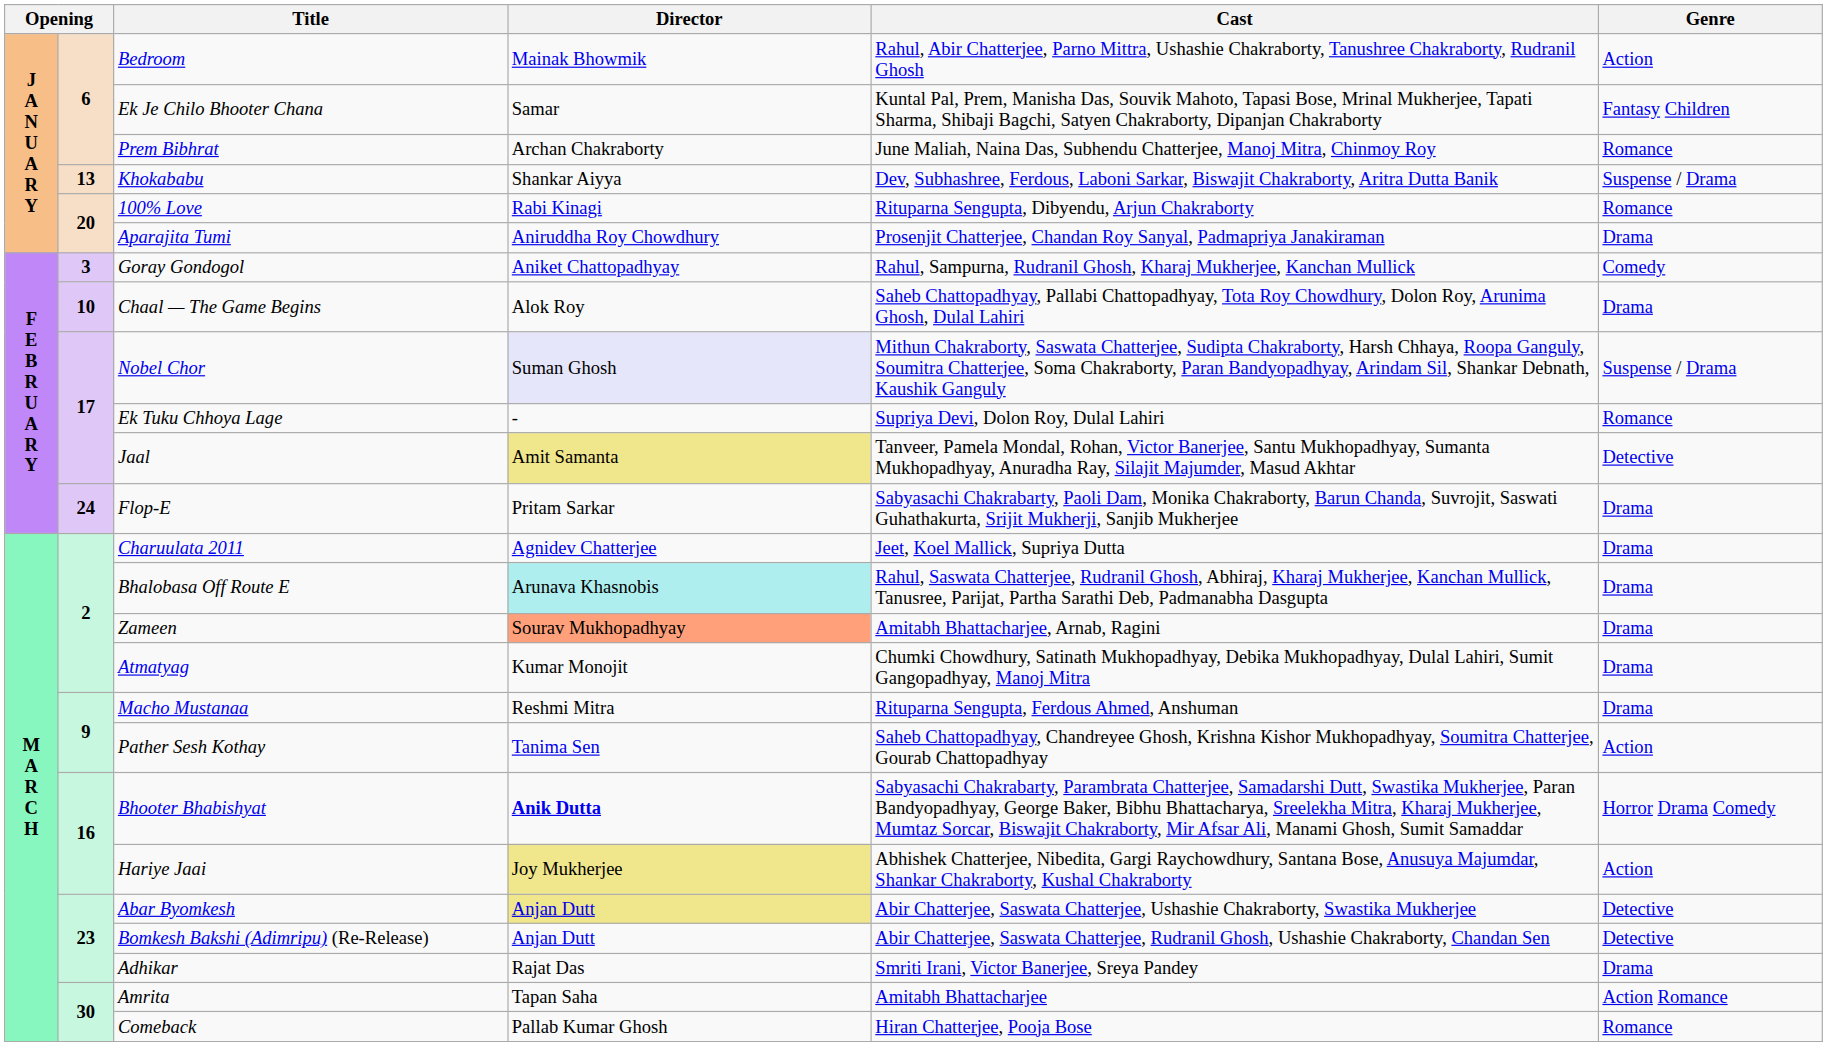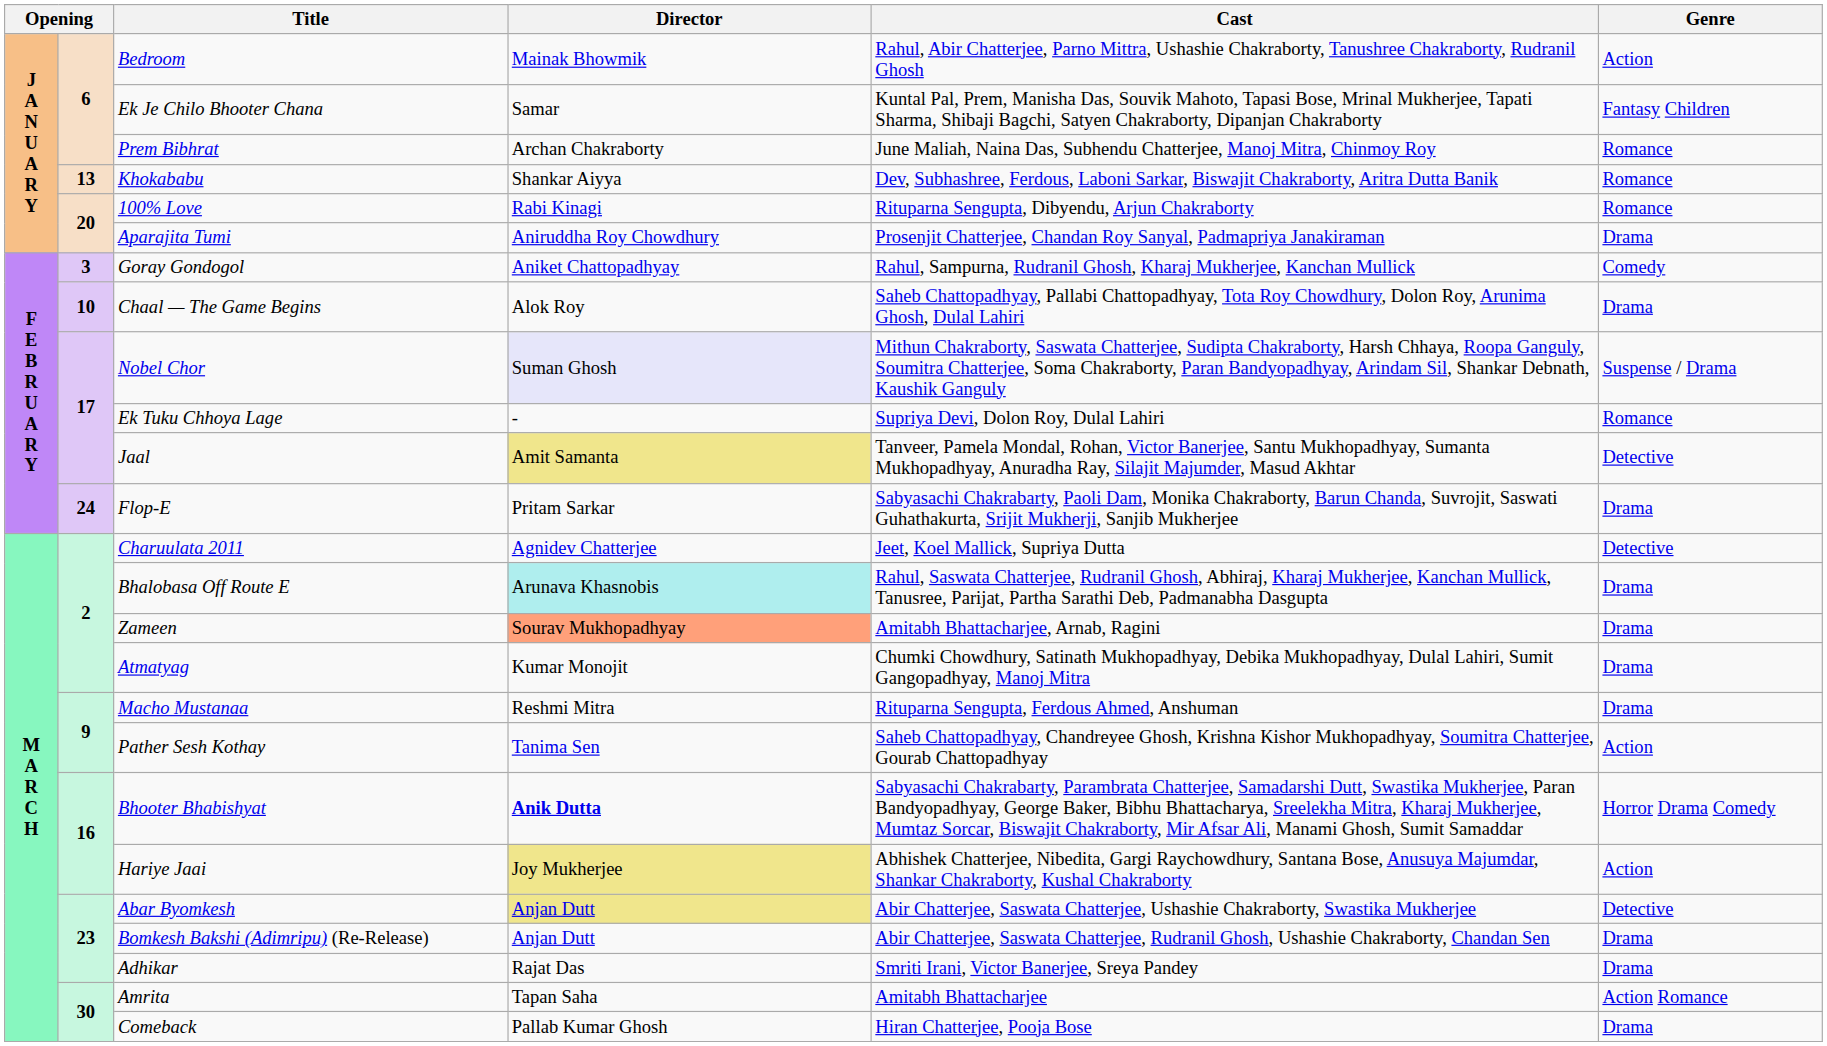Khokababu | Genre: Suspense / Drama -> Romance
Charuulata 2011 | Genre: Drama -> Detective
Bomkesh Bakshi (Adimripu) (Re-Release) | Genre: Detective -> Drama
Comeback | Genre: Romance -> Drama
